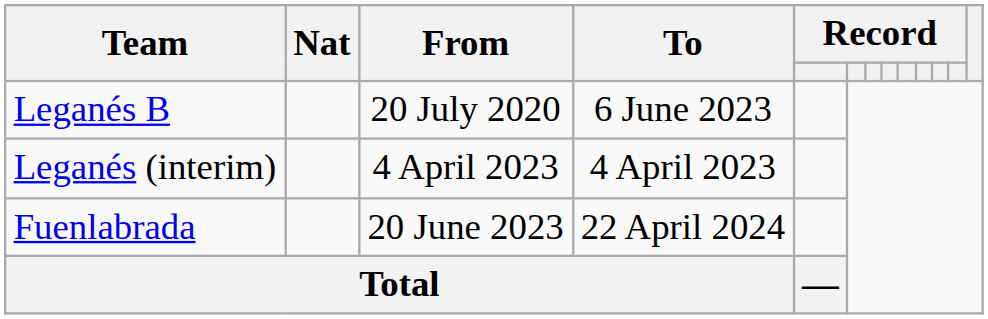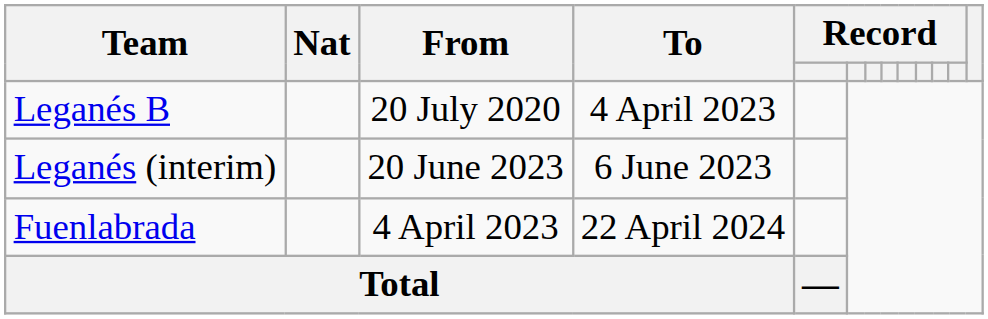Leganés B | To: 6 June 2023 -> 4 April 2023
Leganés (interim) | From: 4 April 2023 -> 20 June 2023
Leganés (interim) | To: 4 April 2023 -> 6 June 2023
Fuenlabrada | From: 20 June 2023 -> 4 April 2023
